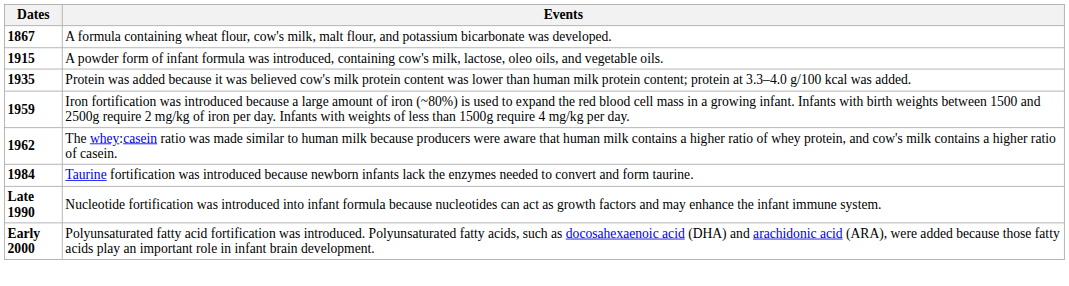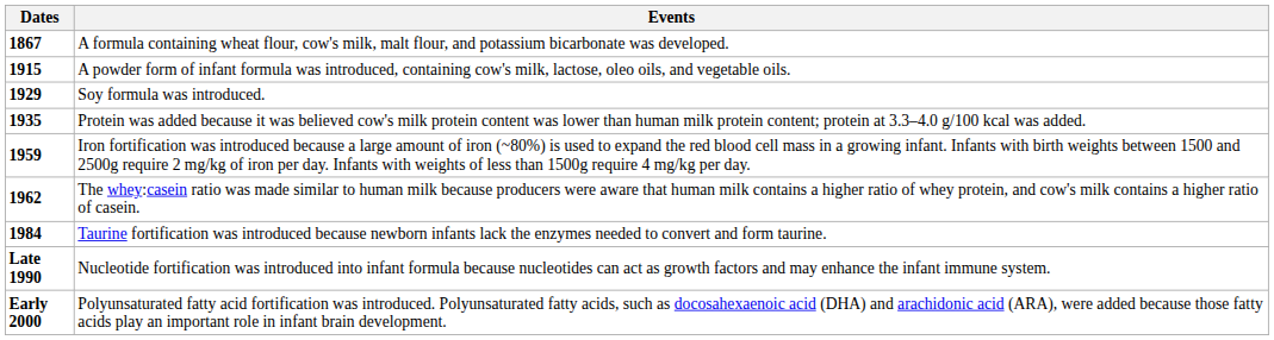+ row: 1929 | Soy formula was introduced.
